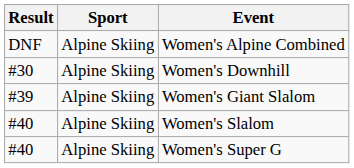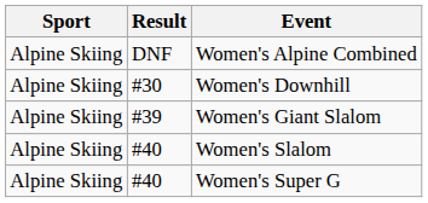columns swapped: Result <-> Sport
